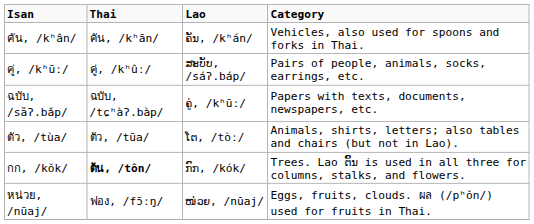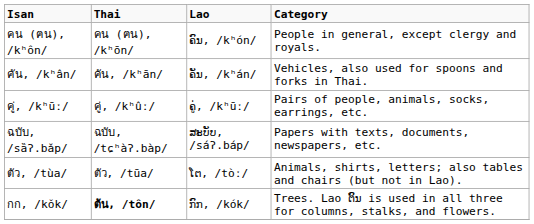+ row: คน (ฅน), /kʰôn/ | คน (ฅน), /kʰōn/ | ຄົນ, /kʰón/ | People in general, except clergy and royals.
คู่, /kʰūː/ | Lao: ສະບັບ, /sáʔ.báp/ -> ຄູ່, /kʰūː/
ฉบับ, /sȁʔ.bǎp/ | Lao: ຄູ່, /kʰūː/ -> ສະບັບ, /sáʔ.báp/
- row: หน่วย, /nūaj/ | ฟอง, /fɔ̄ːŋ/ | ໜ່ວຍ, /nūaj/ | Eggs, fruits, clouds. ผล (/pʰǒn/) used for fruits in Thai.
